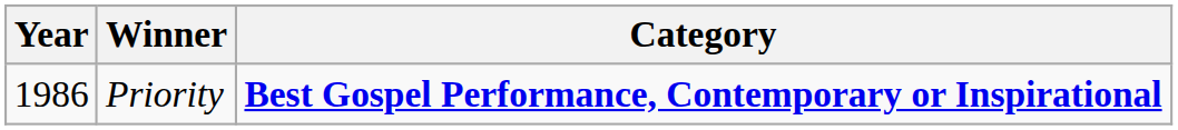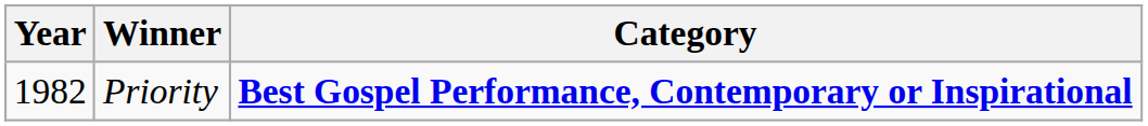Priority | Year: 1986 -> 1982
